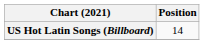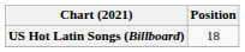US Hot Latin Songs (Billboard) | Position: 14 -> 18
